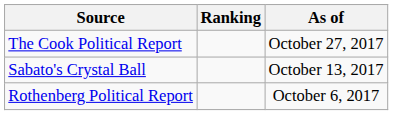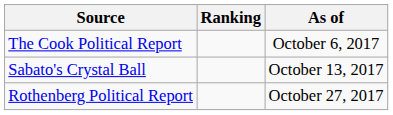The Cook Political Report | As of: October 27, 2017 -> October 6, 2017
Rothenberg Political Report | As of: October 6, 2017 -> October 27, 2017
